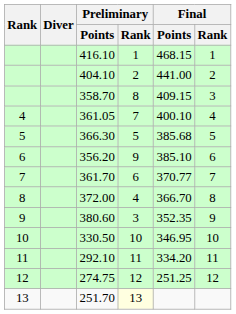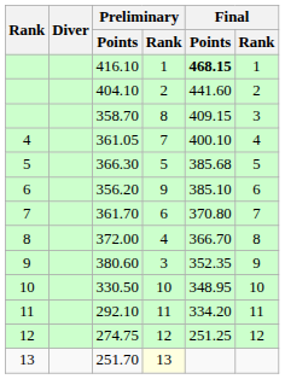416.10 | Final / Points: normal -> bold
404.10 | Final / Points: 441.00 -> 441.60
361.70 | Final / Points: 370.77 -> 370.80
330.50 | Final / Points: 346.95 -> 348.95
